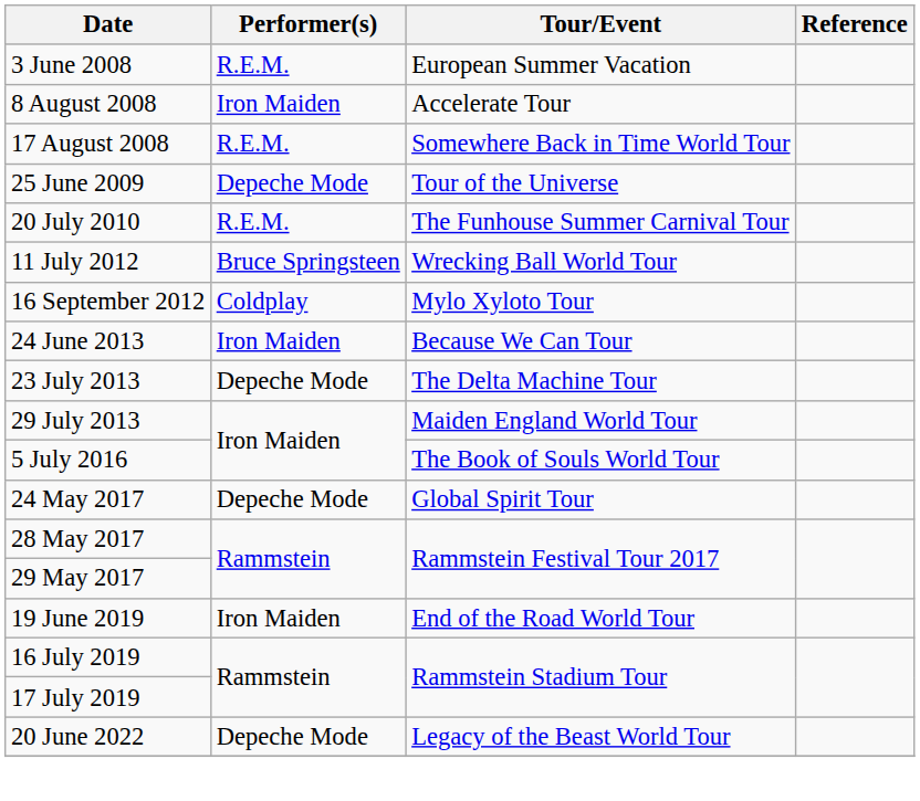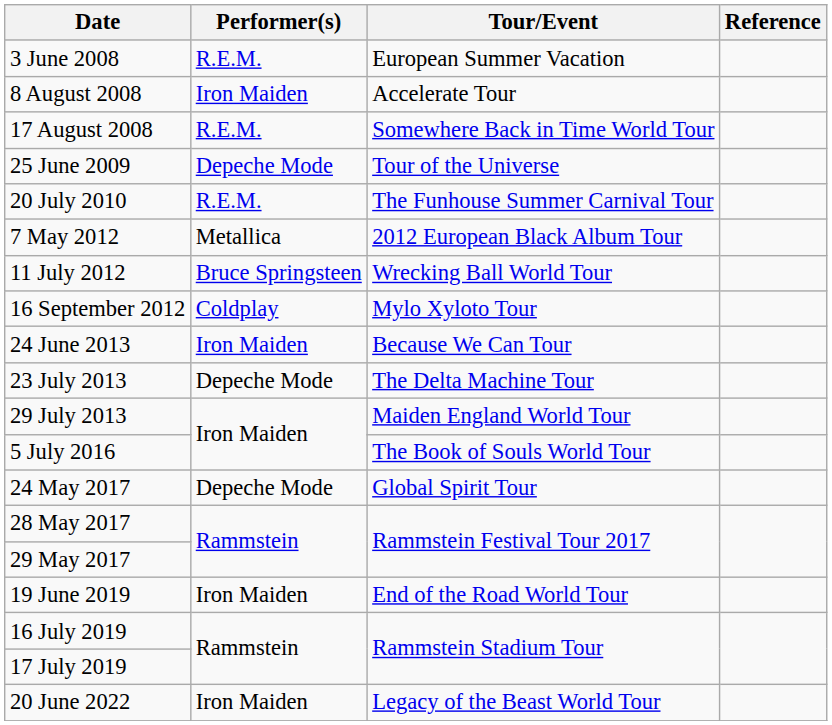+ row: 7 May 2012 | Metallica | 2012 European Black Album Tour
20 June 2022 | Performer(s): Depeche Mode -> Iron Maiden
